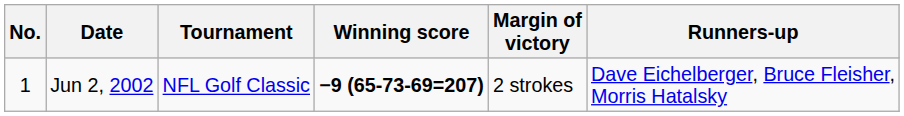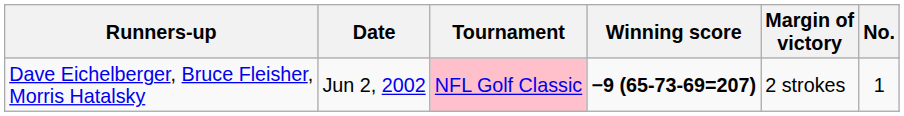columns swapped: No. <-> Runners-up
Jun 2, 2002 | Tournament: no background -> pink background
